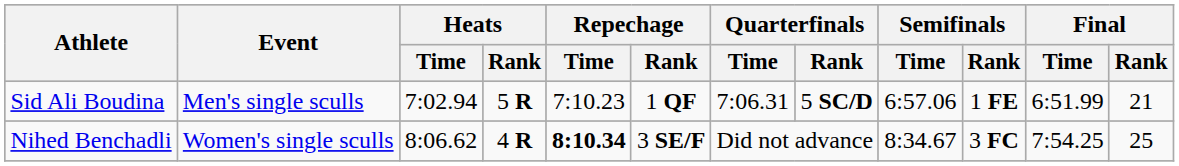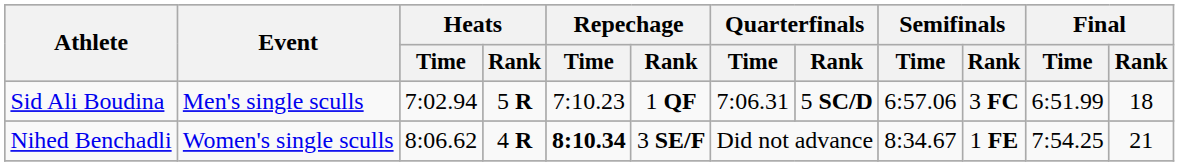Sid Ali Boudina | Semifinals / Rank: 1 FE -> 3 FC
Sid Ali Boudina | Final / Rank: 21 -> 18
Nihed Benchadli | Semifinals / Rank: 3 FC -> 1 FE
Nihed Benchadli | Final / Rank: 25 -> 21
